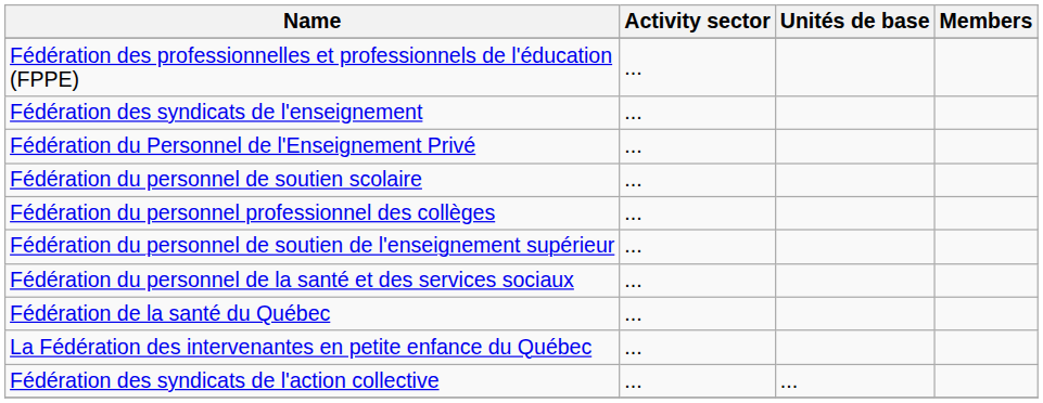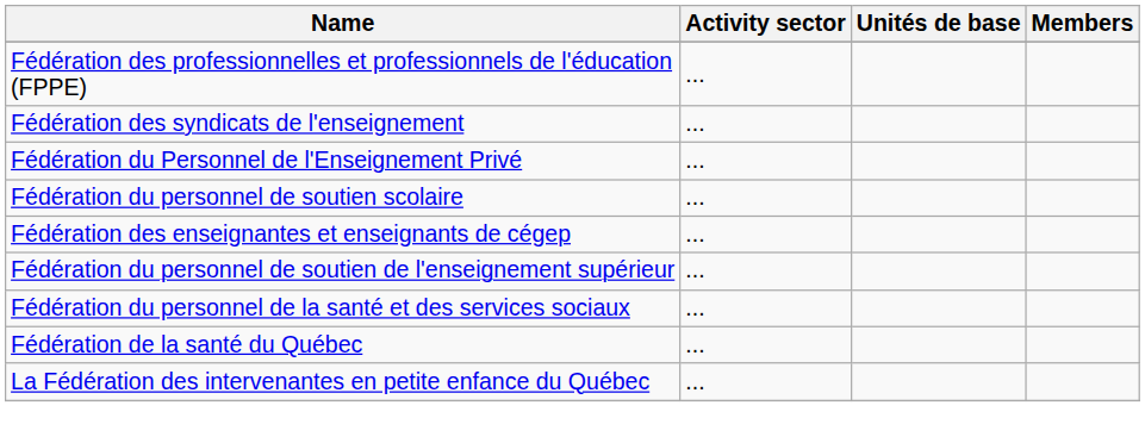+ row: Fédération des enseignantes et enseignants de cégep | ...
- row: Fédération du personnel professionnel des collèges | ...
- row: Fédération des syndicats de l'action collective | ... | ...
